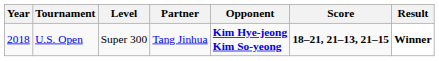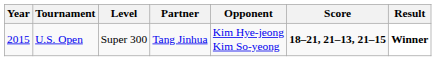U.S. Open | Year: 2018 -> 2015
U.S. Open | Opponent: bold -> normal
